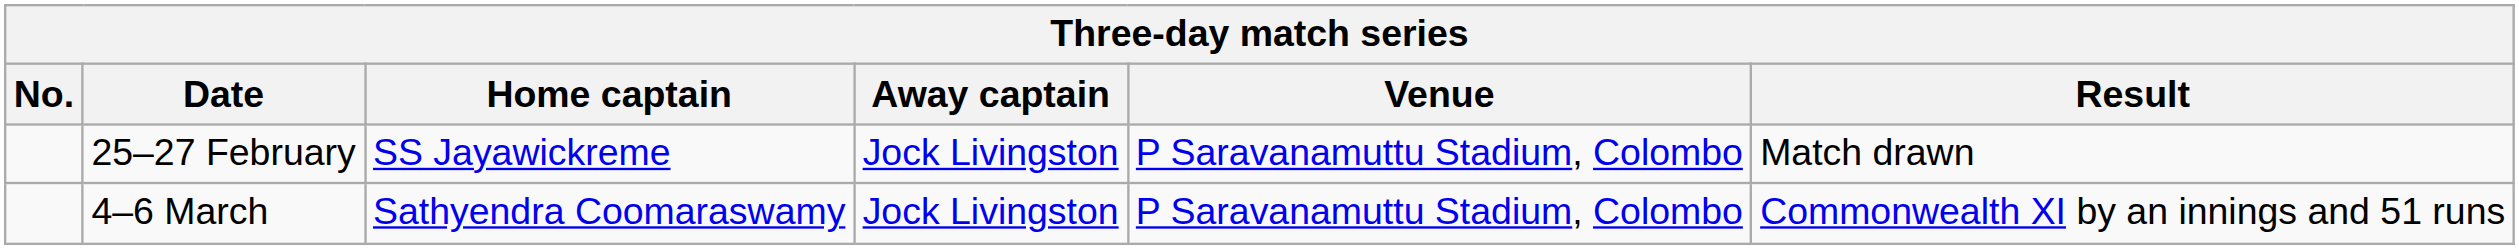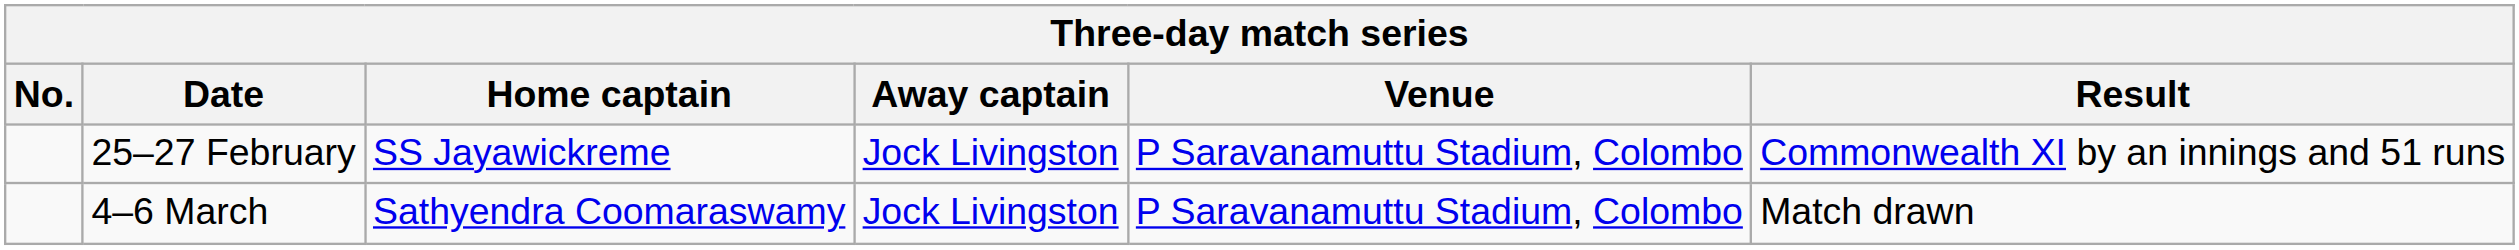25–27 February | Result: Match drawn -> Commonwealth XI by an innings and 51 runs
4–6 March | Result: Commonwealth XI by an innings and 51 runs -> Match drawn
